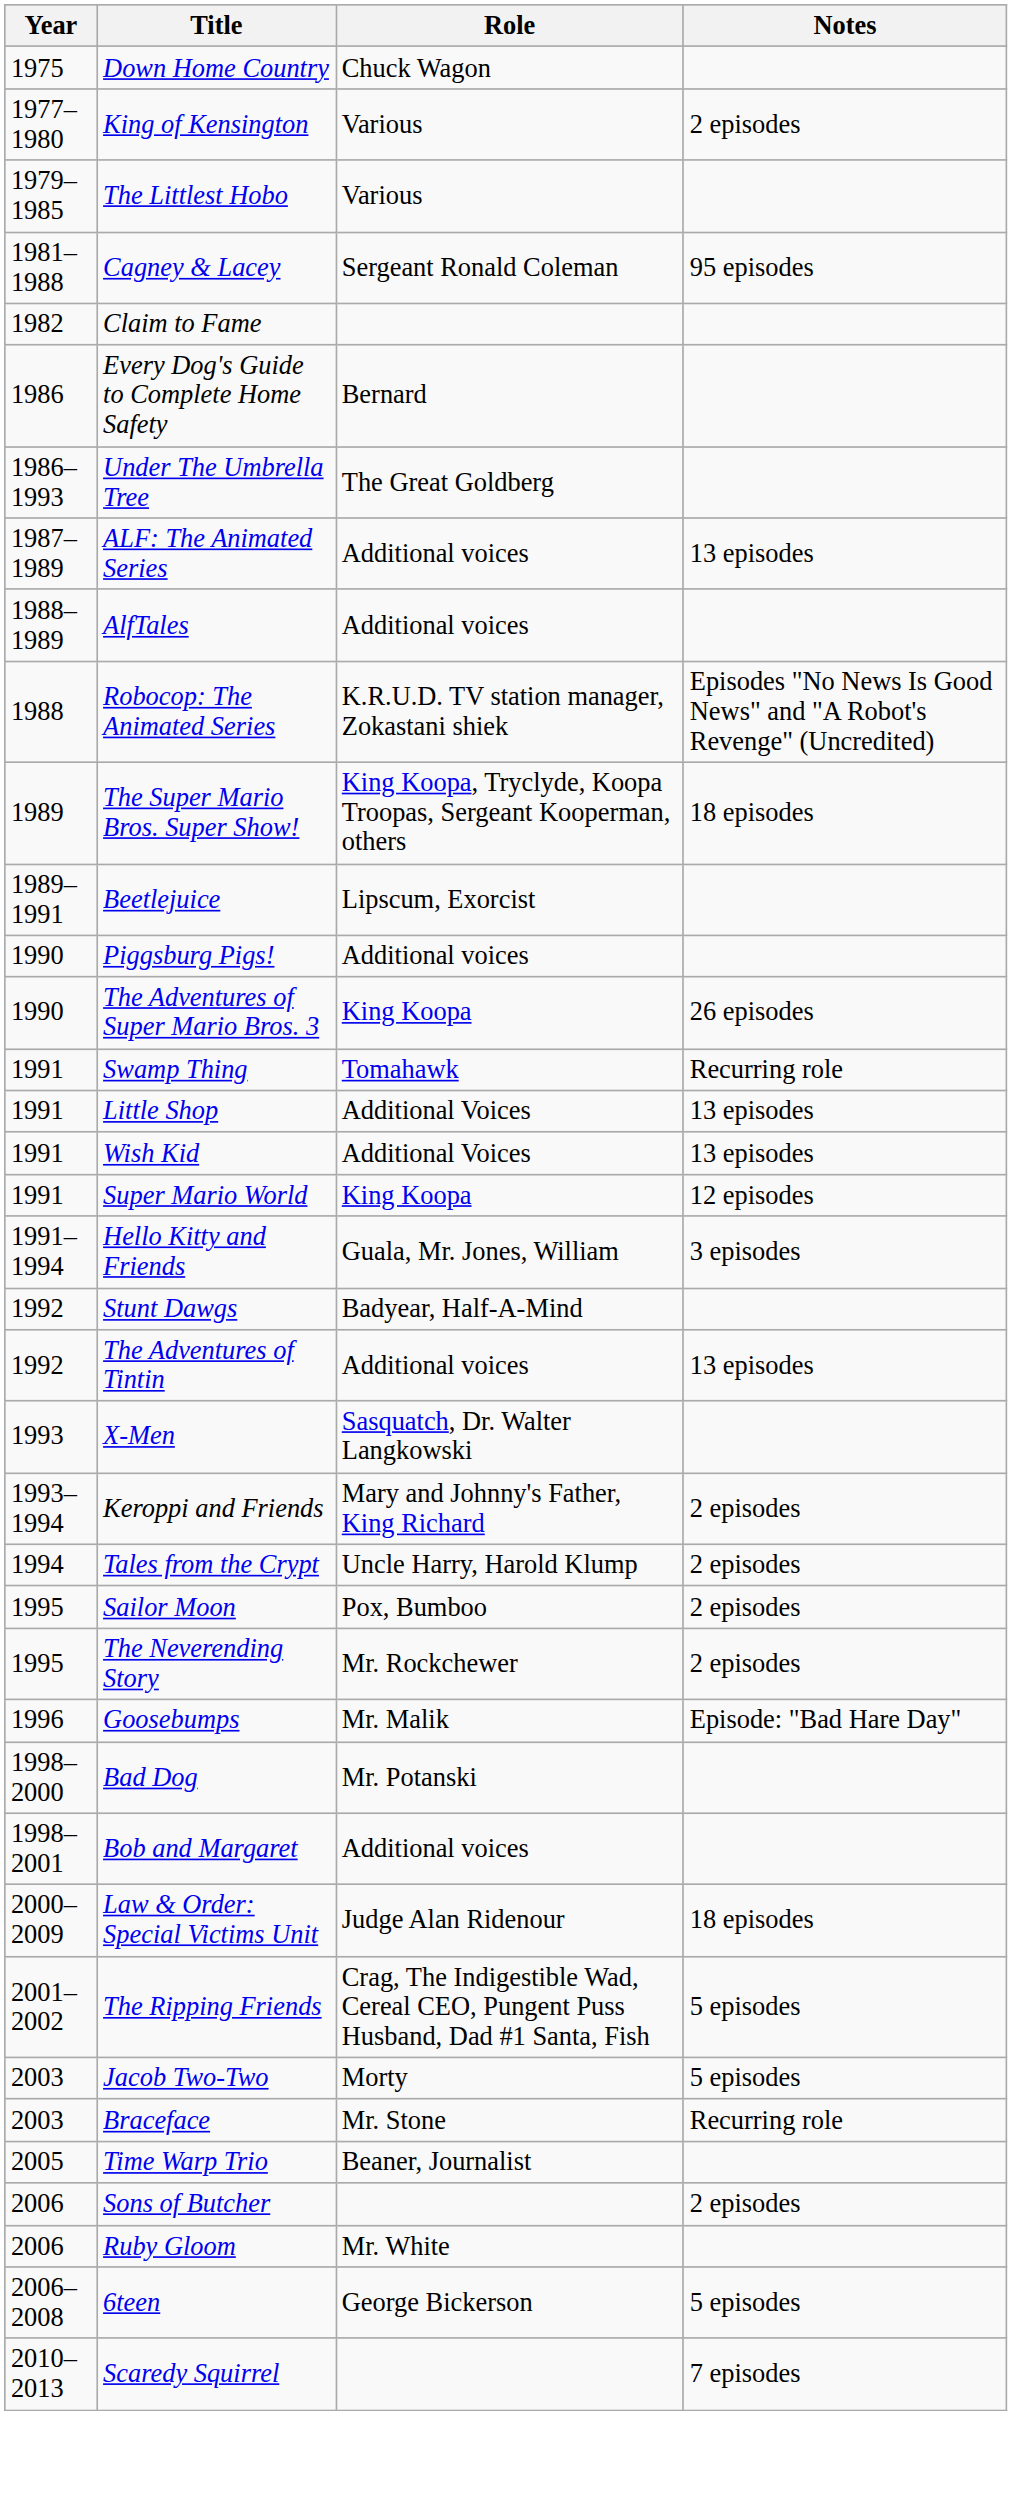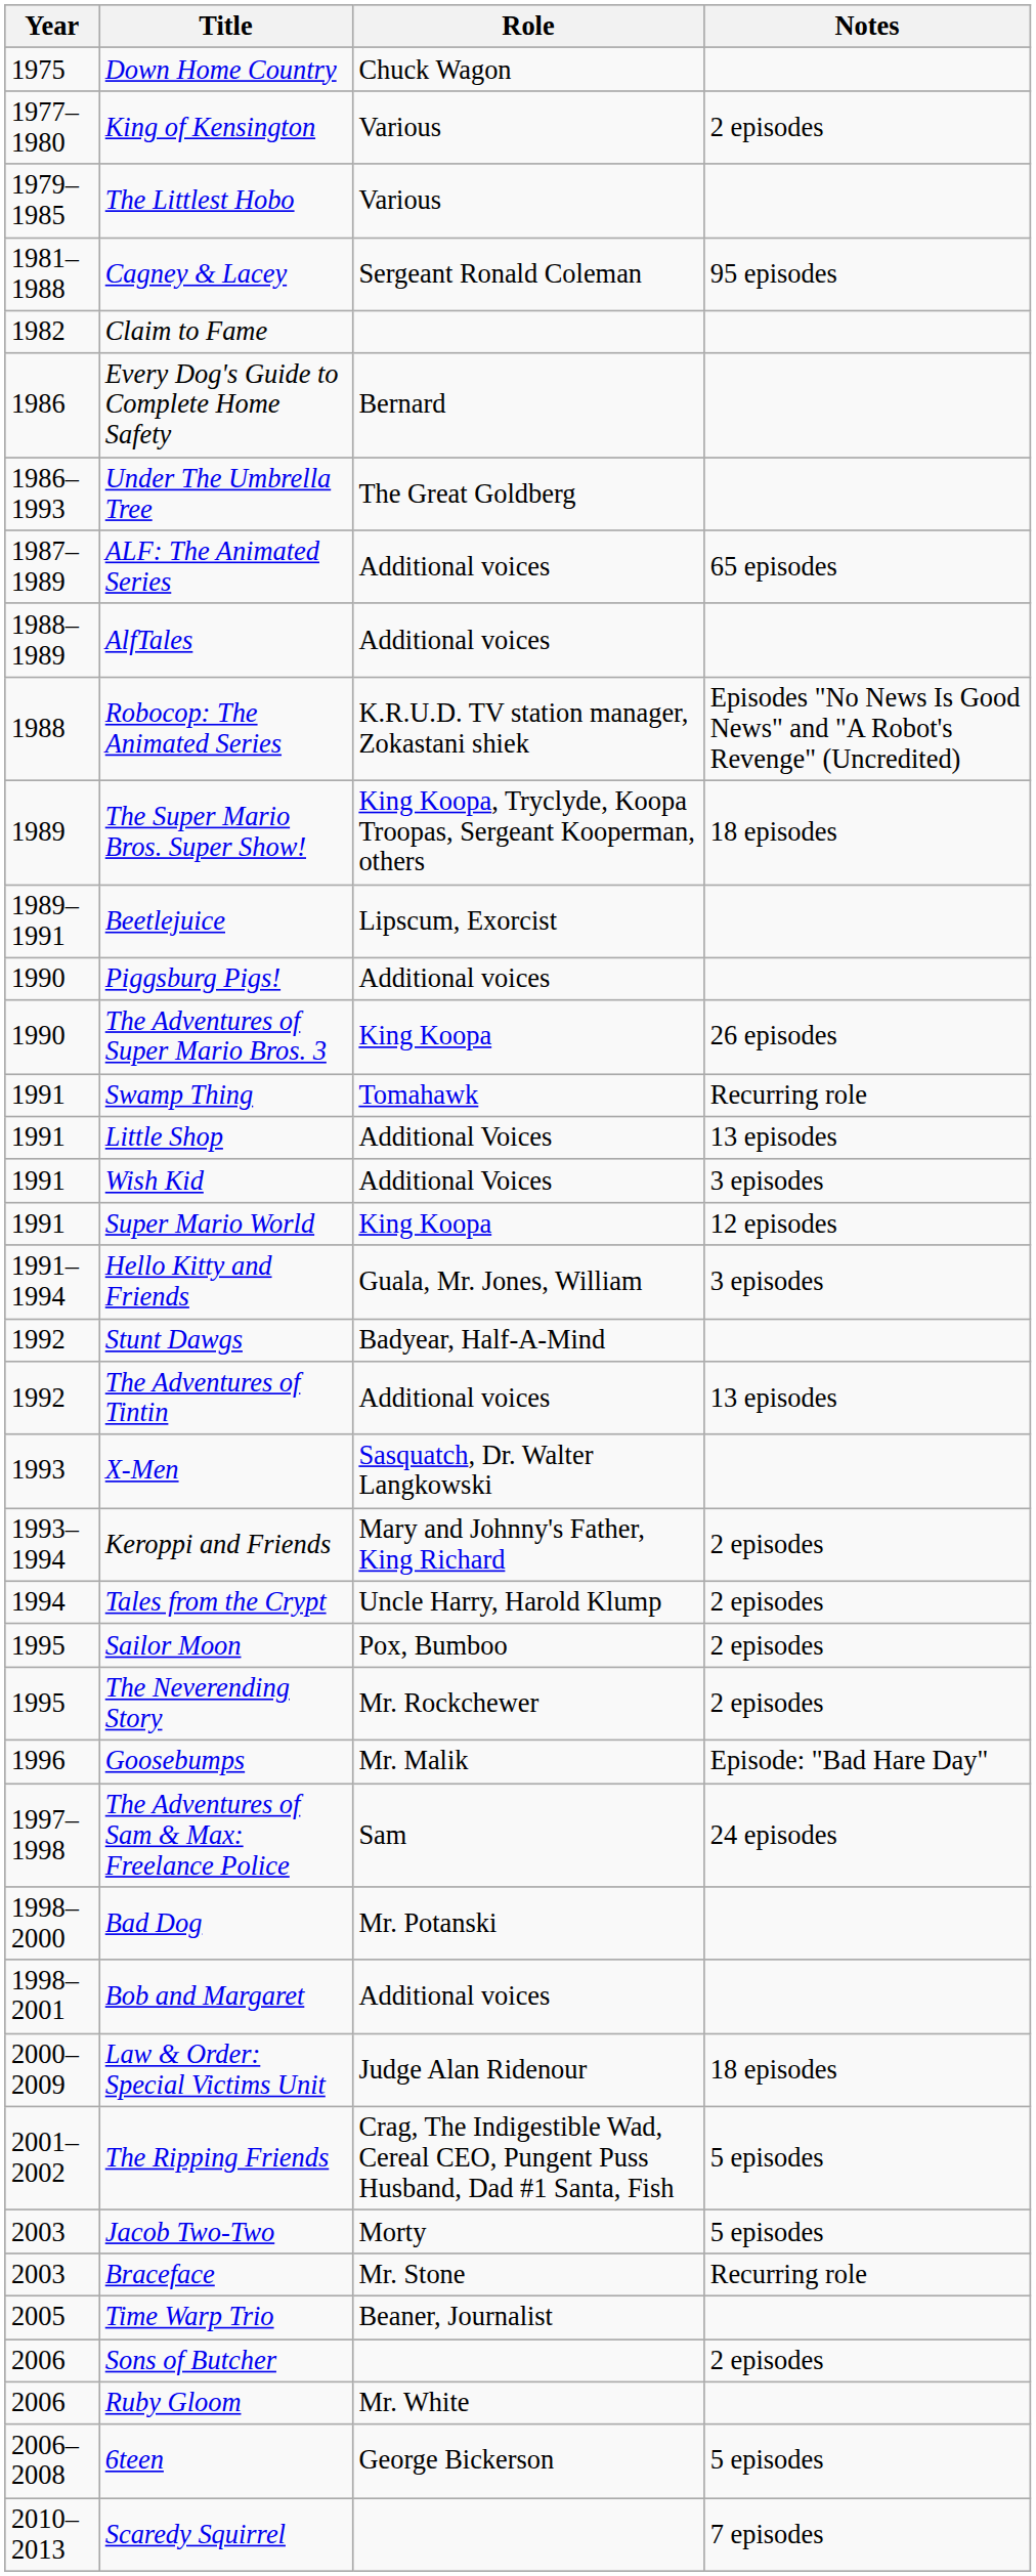ALF: The Animated Series | Notes: 13 episodes -> 65 episodes
Wish Kid | Notes: 13 episodes -> 3 episodes
+ row: 1997–1998 | The Adventures of Sam & Max: Freelance Police | Sam | 24 episodes
